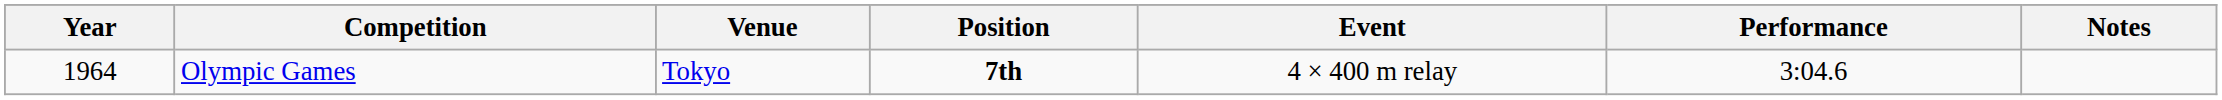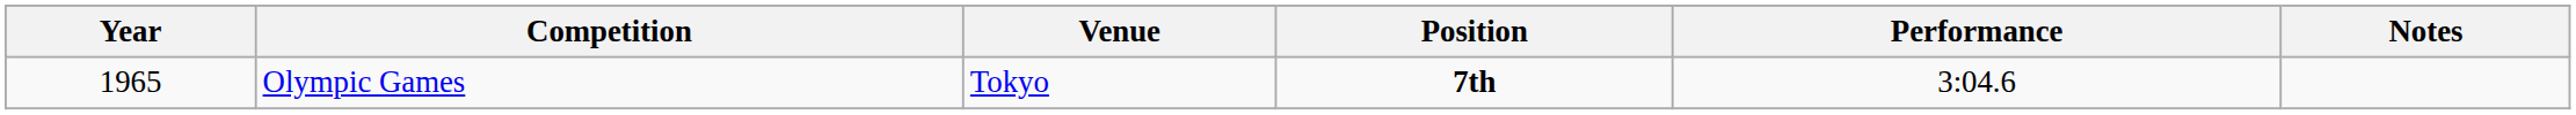- column: Event | 4 × 400 m relay
Olympic Games | Year: 1964 -> 1965
